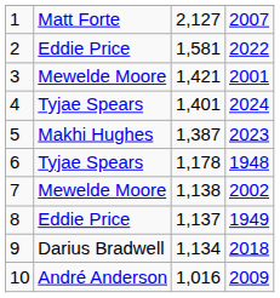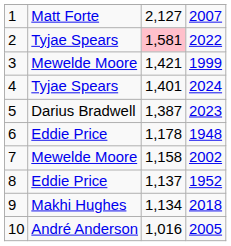2 | column 2: Eddie Price -> Tyjae Spears
2 | column 3: no background -> pink background
3 | column 4: 2001 -> 1999
5 | column 2: Makhi Hughes -> Darius Bradwell
6 | column 2: Tyjae Spears -> Eddie Price
7 | column 3: 1,138 -> 1,158
8 | column 4: 1949 -> 1952
9 | column 2: Darius Bradwell -> Makhi Hughes
10 | column 4: 2009 -> 2005
